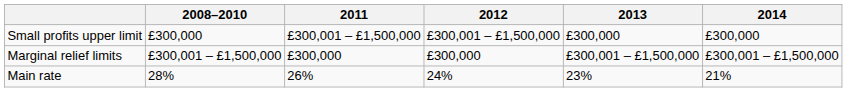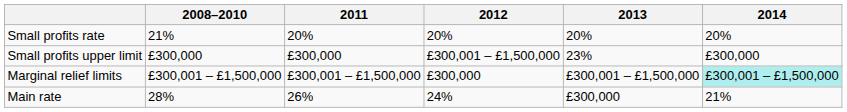+ row: Small profits rate | 21% | 20% | 20% | 20% | 20%
Small profits upper limit | 2011: £300,001 – £1,500,000 -> £300,000
Small profits upper limit | 2013: £300,000 -> 23%
Marginal relief limits | 2011: £300,000 -> £300,001 – £1,500,000
Marginal relief limits | 2014: no background -> paleturquoise background
Main rate | 2013: 23% -> £300,000
